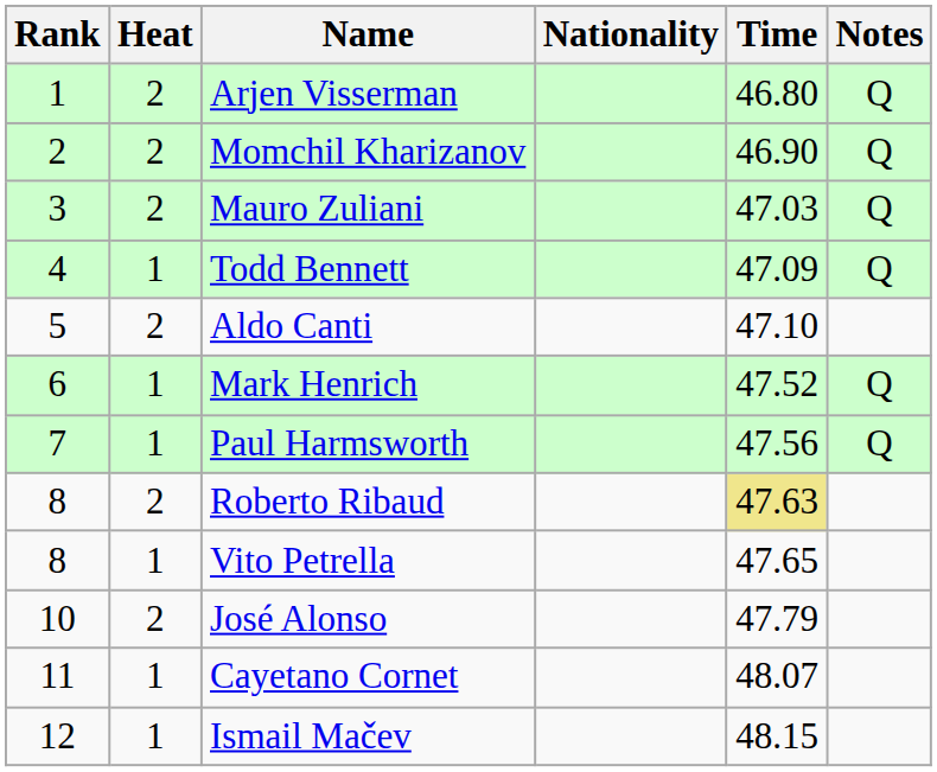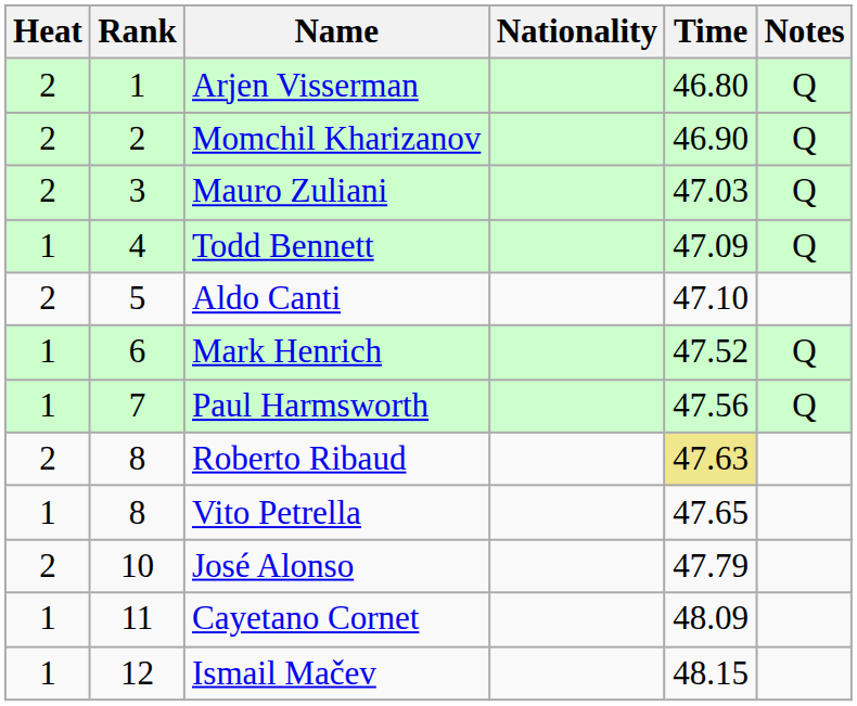columns swapped: Rank <-> Heat
Cayetano Cornet | Time: 48.07 -> 48.09
